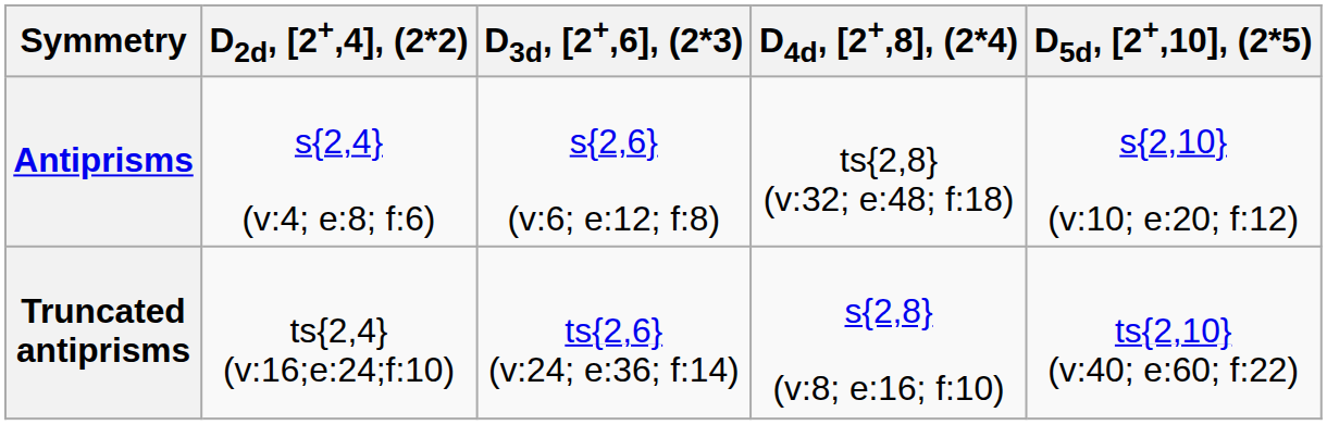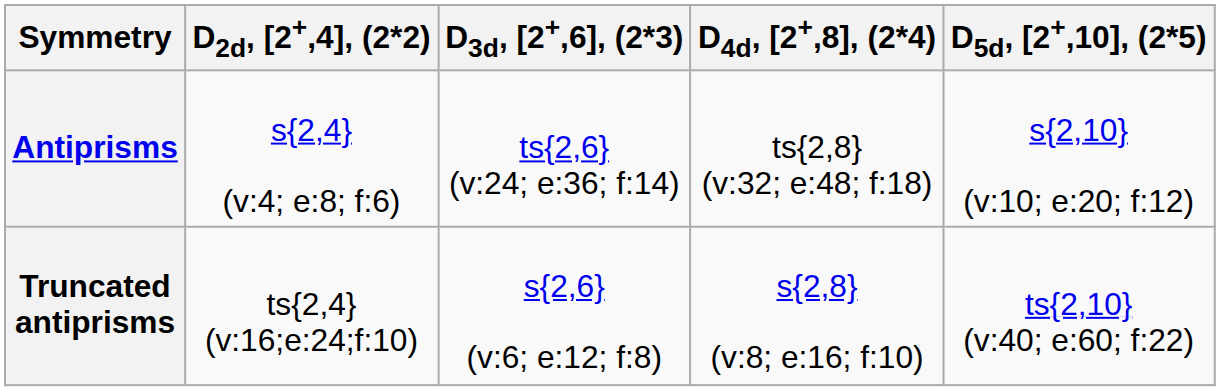Antiprisms | D3d, [2+,6], (2*3): s{2,6} (v:6; e:12; f:8) -> ts{2,6} (v:24; e:36; f:14)
Truncated antiprisms | D3d, [2+,6], (2*3): ts{2,6} (v:24; e:36; f:14) -> s{2,6} (v:6; e:12; f:8)
